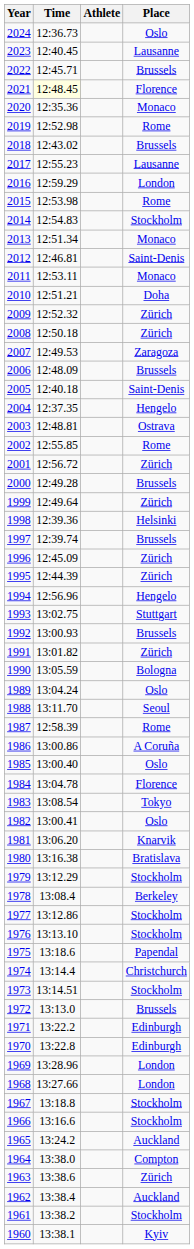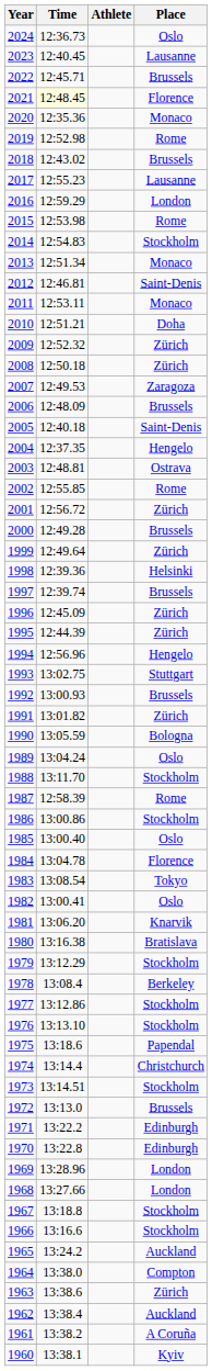1988 | Place: Seoul -> Stockholm
1986 | Place: A Coruña -> Stockholm
1961 | Place: Stockholm -> A Coruña
